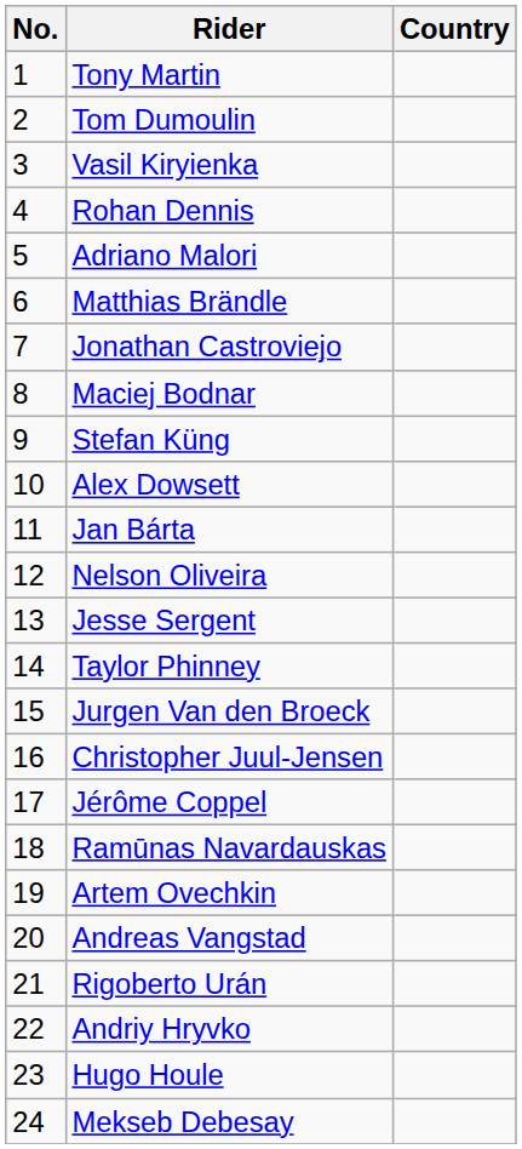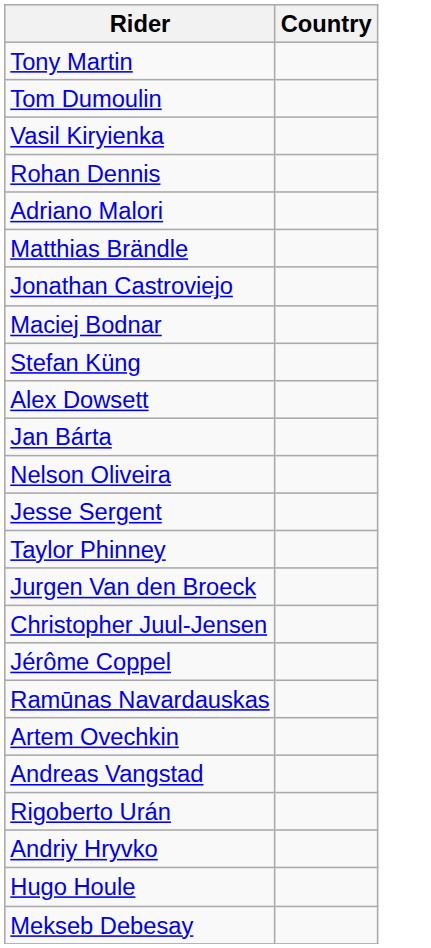- column: No. | 1 | 2 | 3 | 4 | 5 | 6 | 7 | 8 | 9 | 10 | 11 | 12 | 13 | 14 | 15 | 16 | 17 | 18 | 19 | 20 | 21 | 22 | 23 | 24
